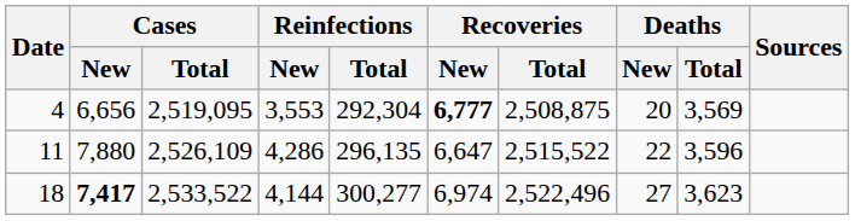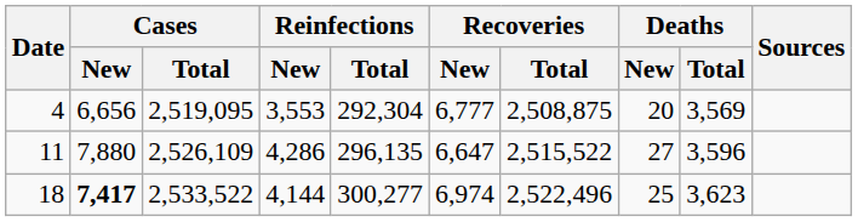4 | Recoveries / New: bold -> normal
11 | Deaths / New: 22 -> 27
18 | Deaths / New: 27 -> 25
